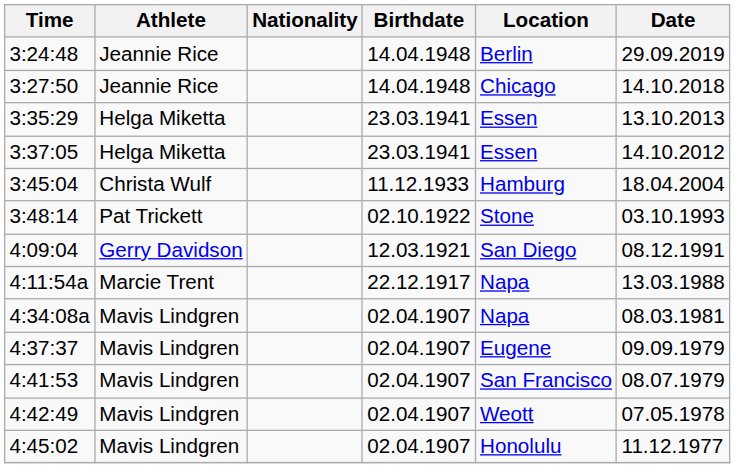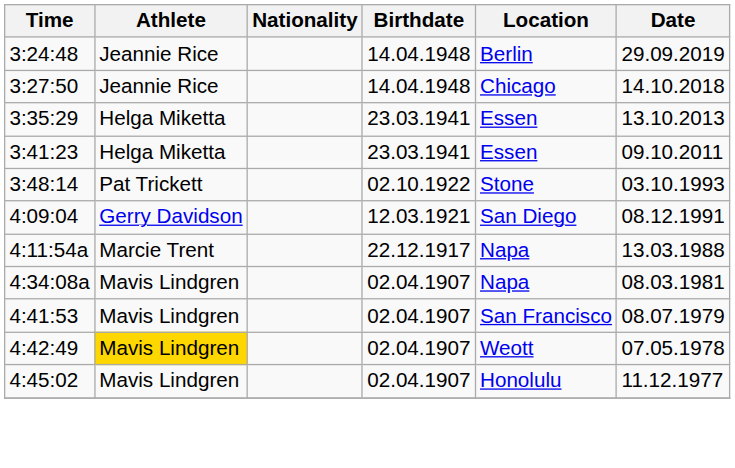- row: 3:37:05 | Helga Miketta | 23.03.1941 | Essen | 14.10.2012
+ row: 3:41:23 | Helga Miketta | 23.03.1941 | Essen | 09.10.2011
- row: 3:45:04 | Christa Wulf | 11.12.1933 | Hamburg | 18.04.2004
- row: 4:37:37 | Mavis Lindgren | 02.04.1907 | Eugene | 09.09.1979
4:42:49 | Athlete: no background -> gold background
